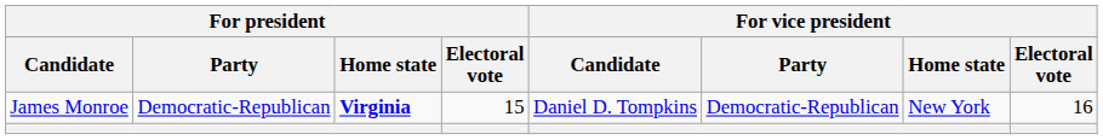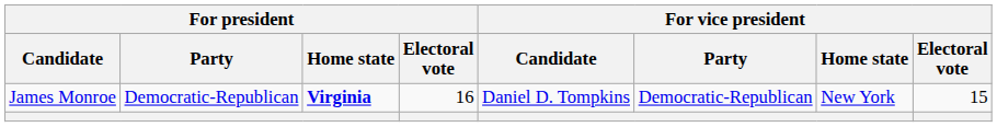James Monroe | For president / Electoral vote: 15 -> 16
James Monroe | For vice president / Electoral vote: 16 -> 15
